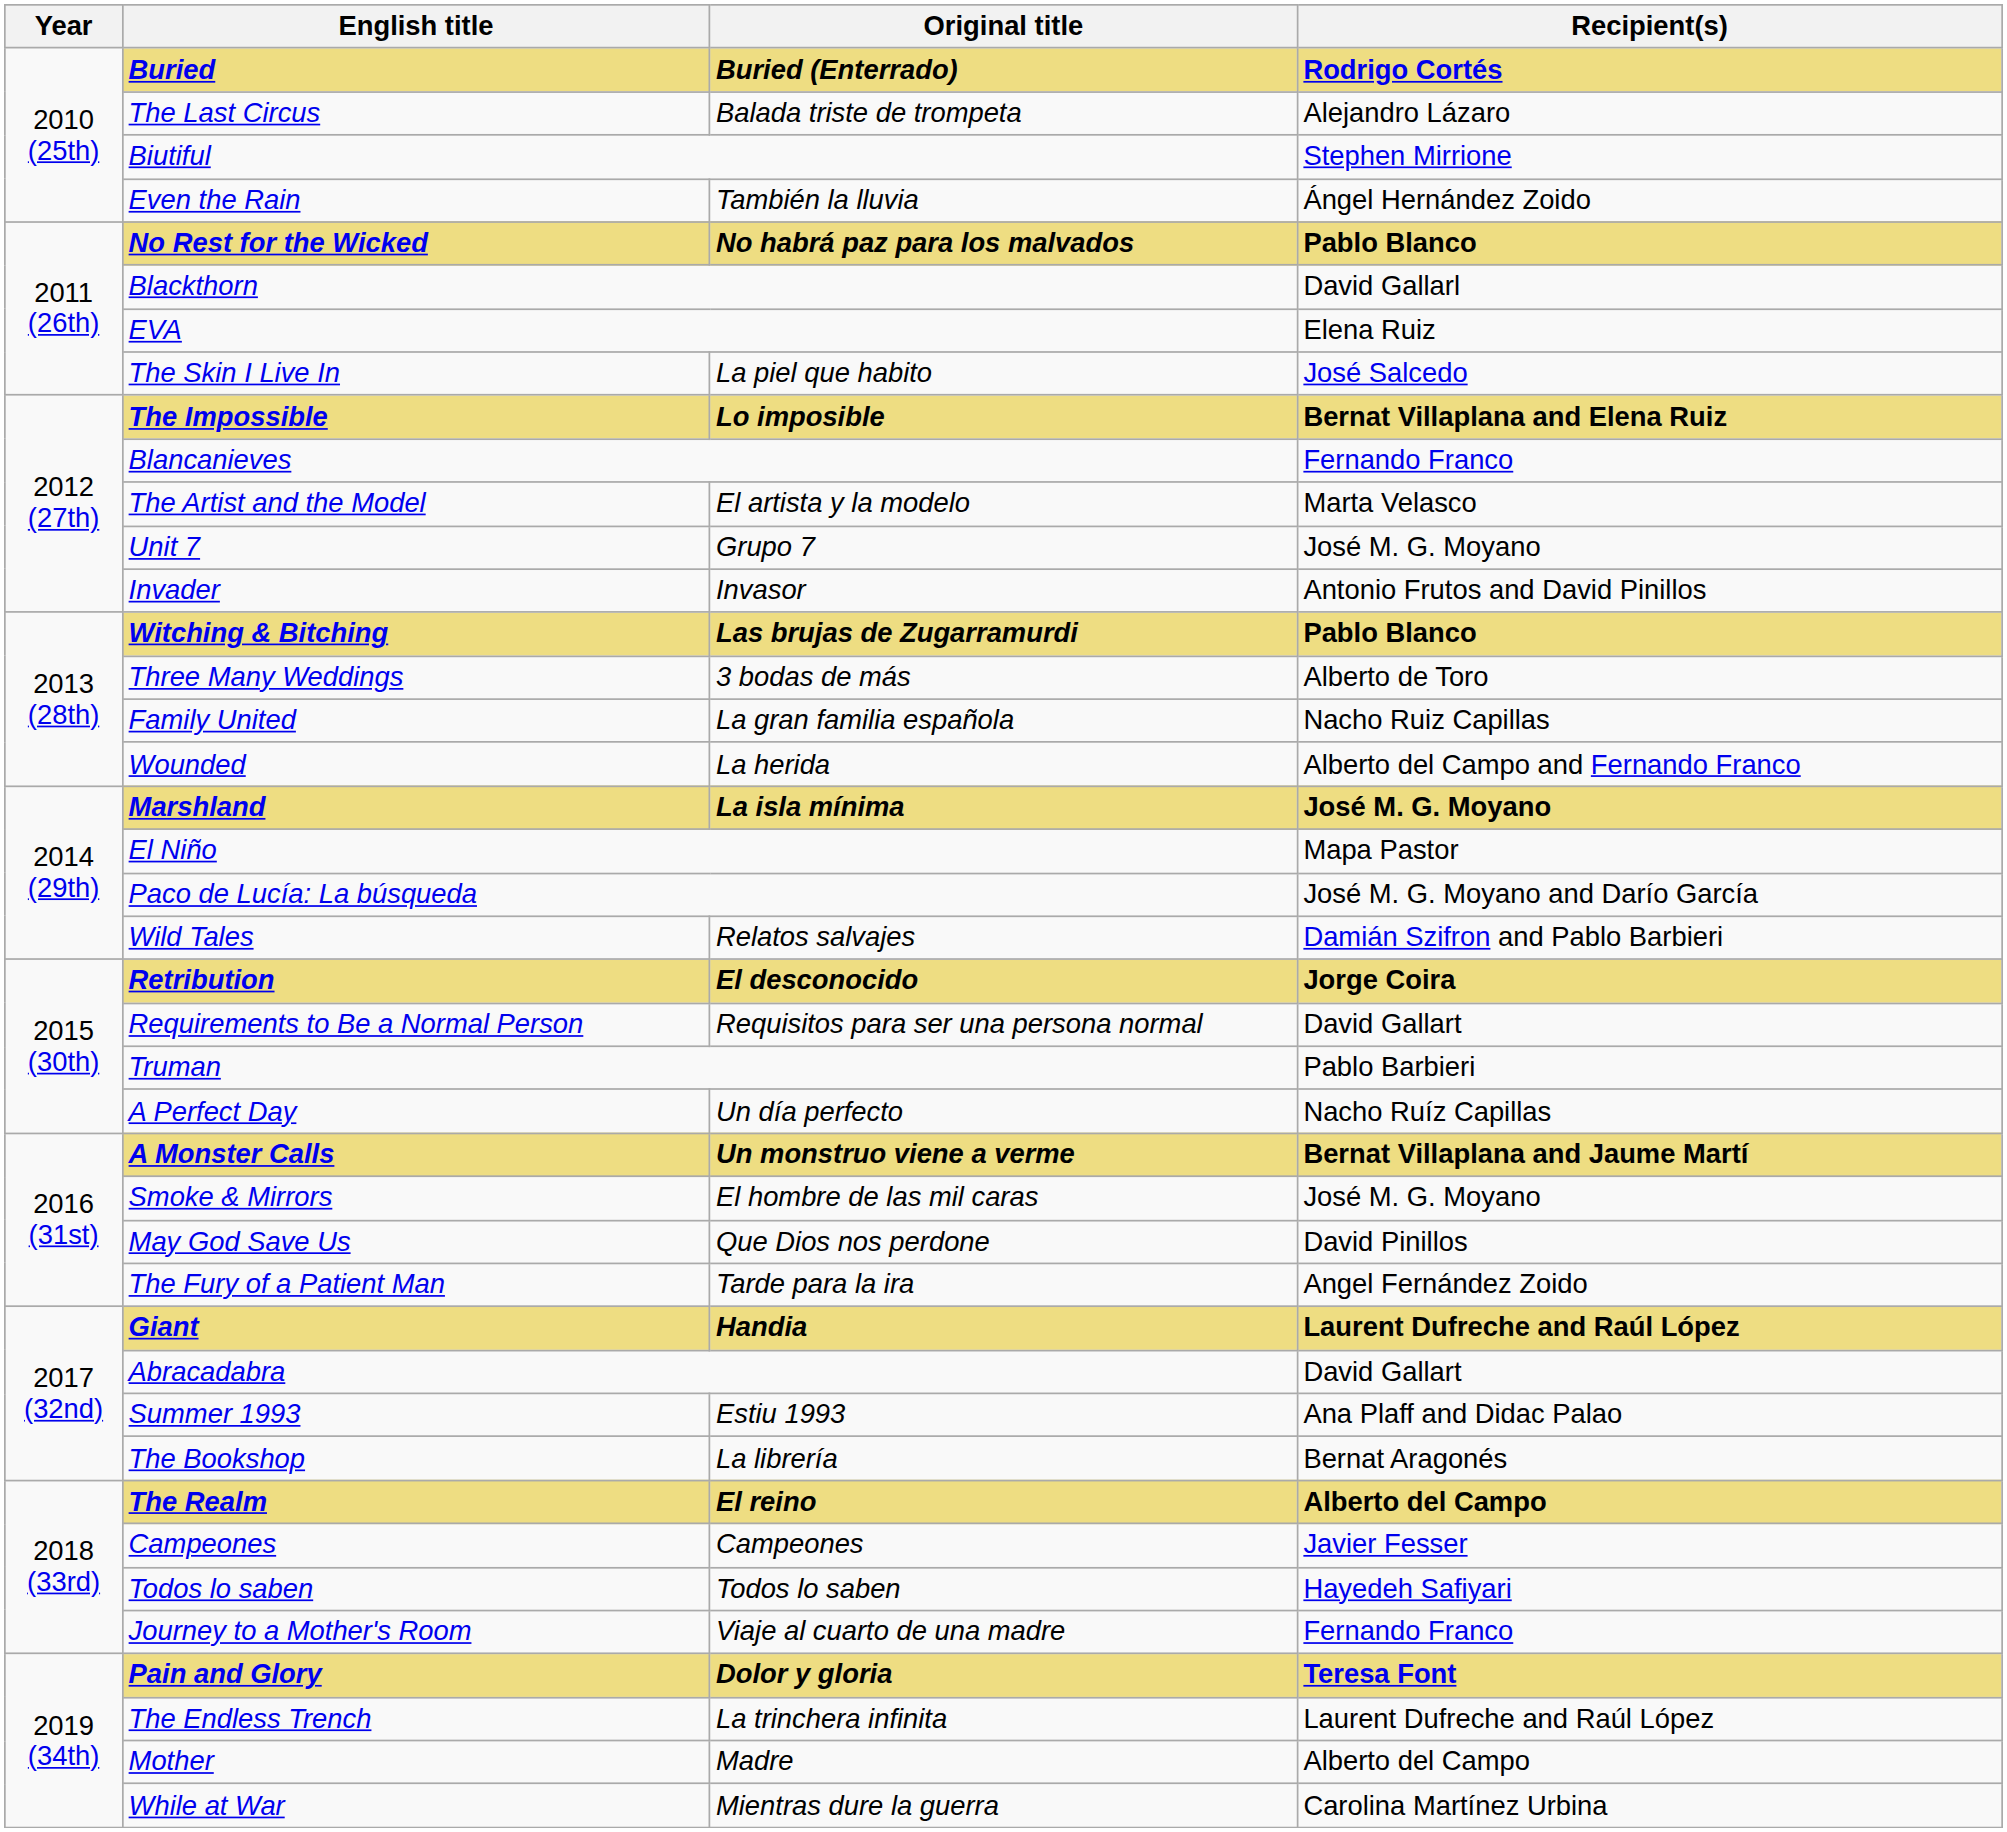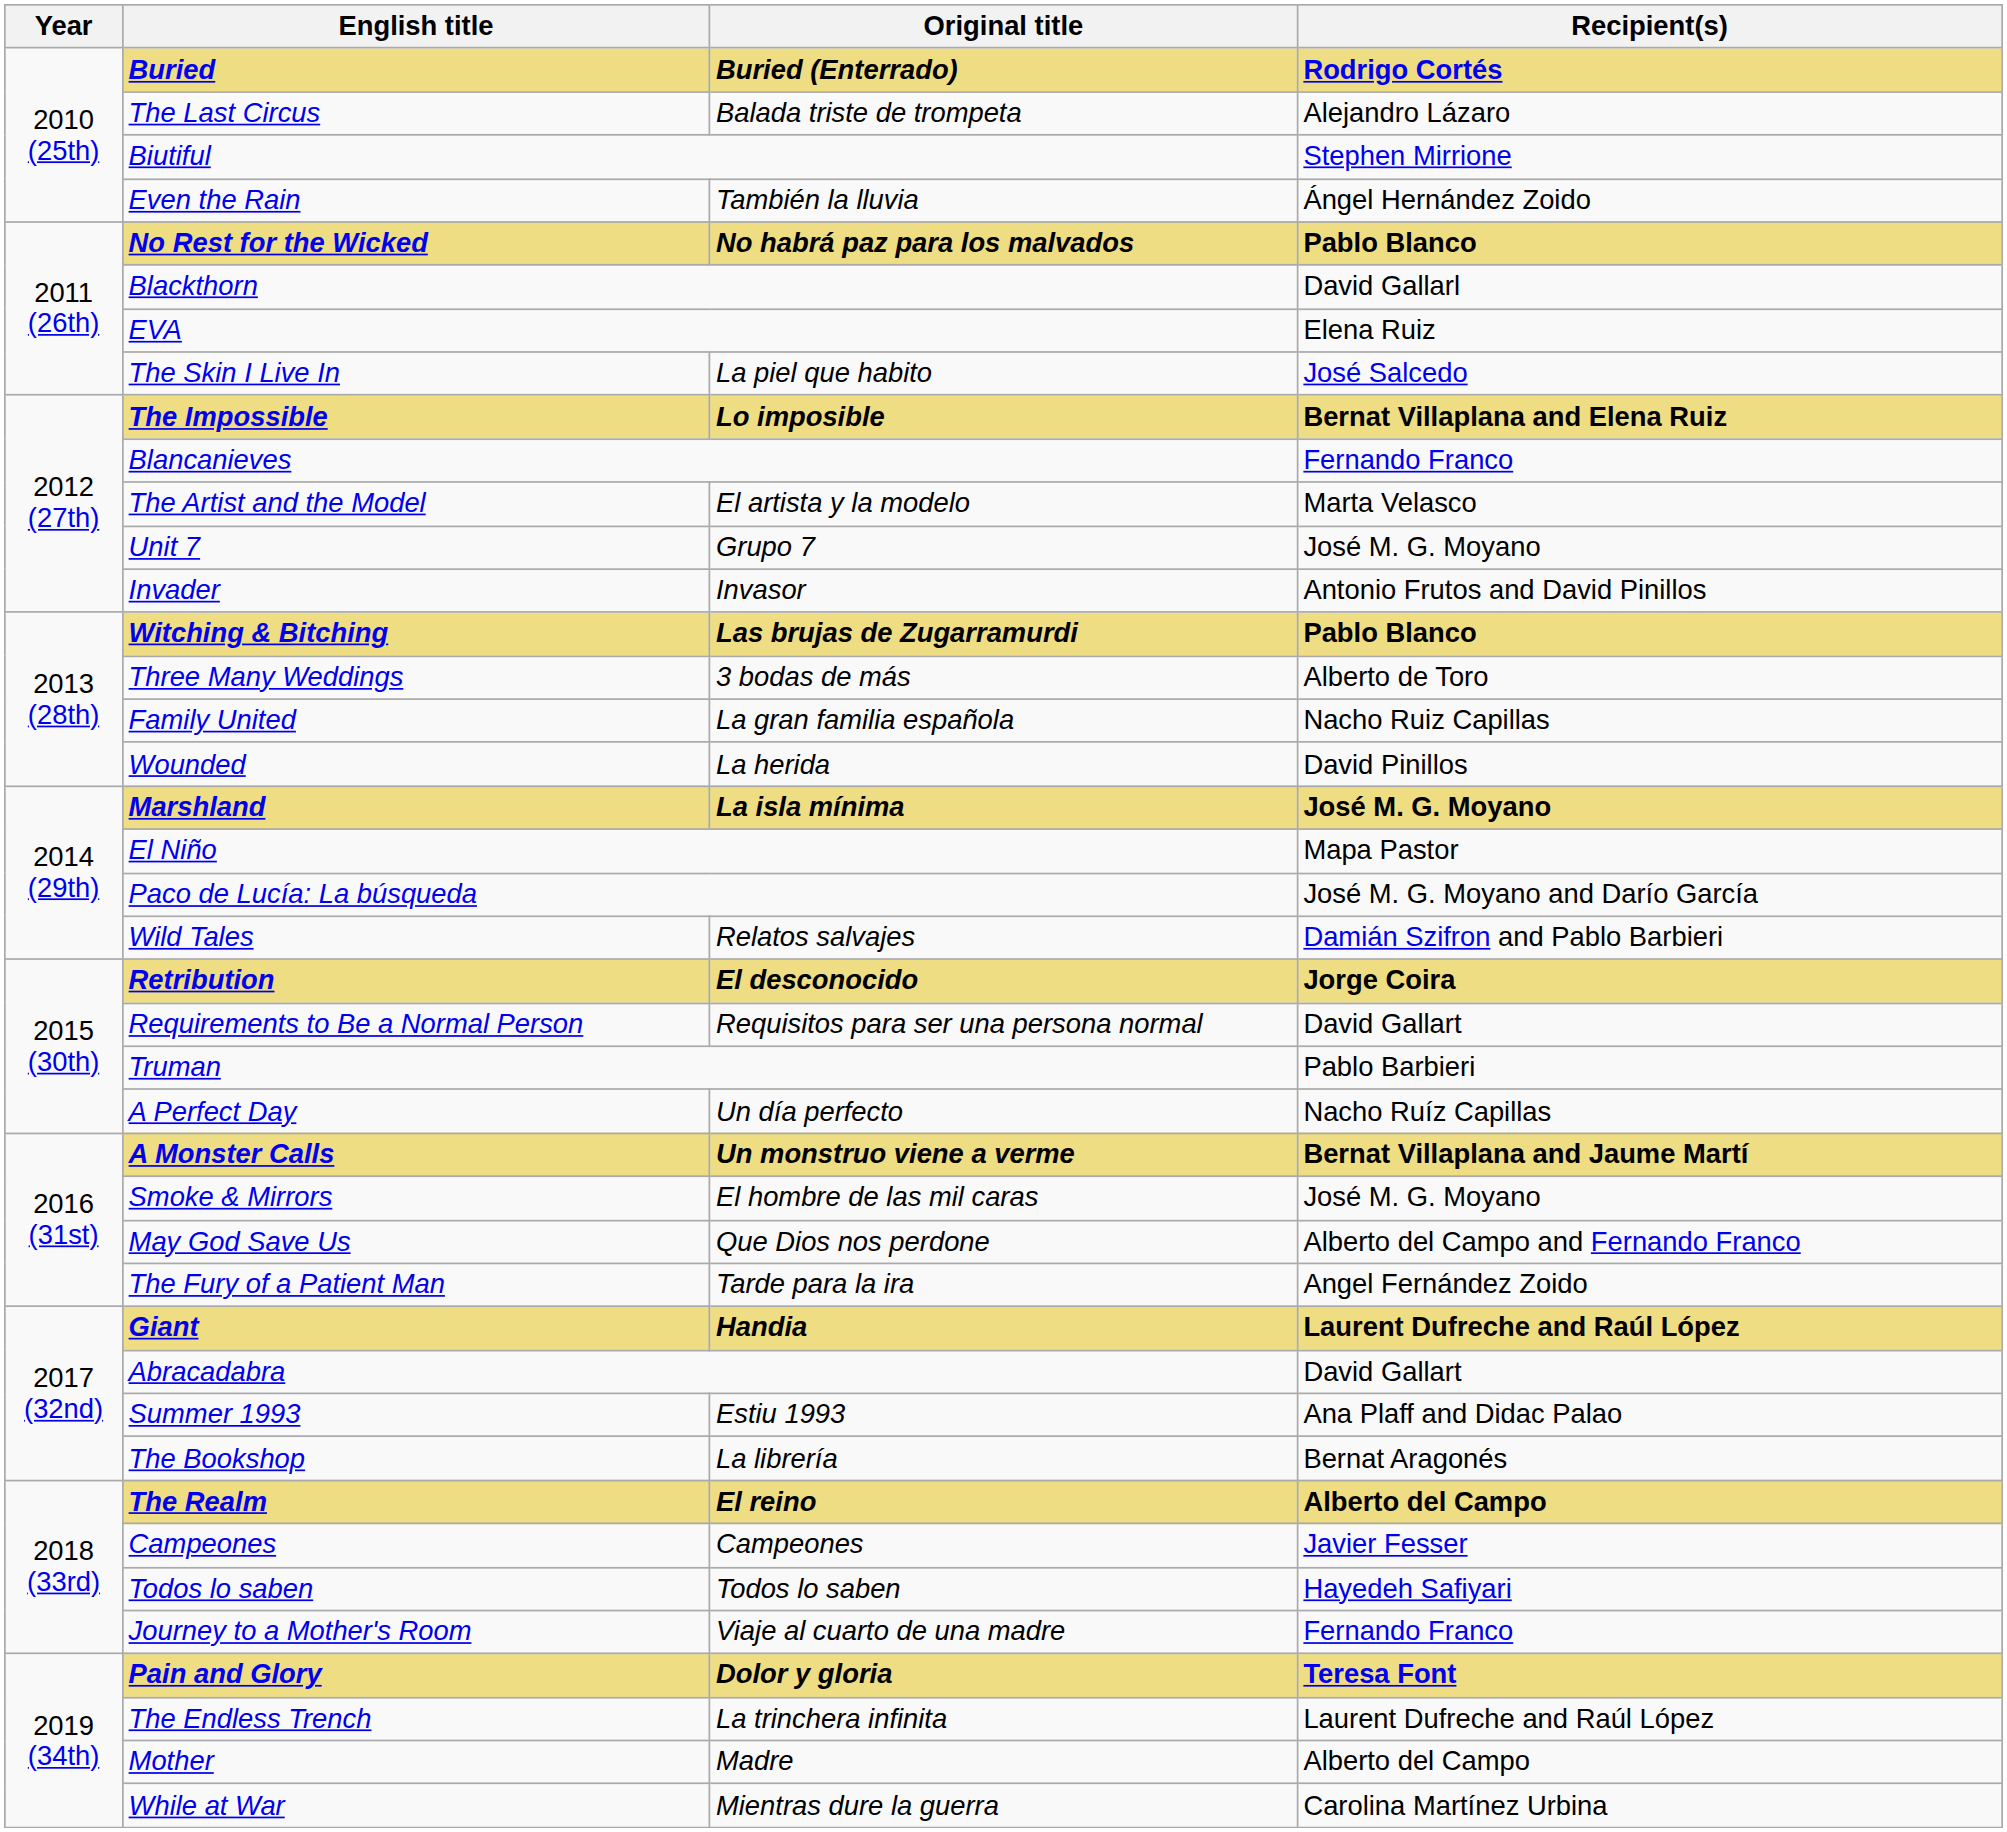Wounded | Recipient(s): Alberto del Campo and Fernando Franco -> David Pinillos
May God Save Us | Recipient(s): David Pinillos -> Alberto del Campo and Fernando Franco
